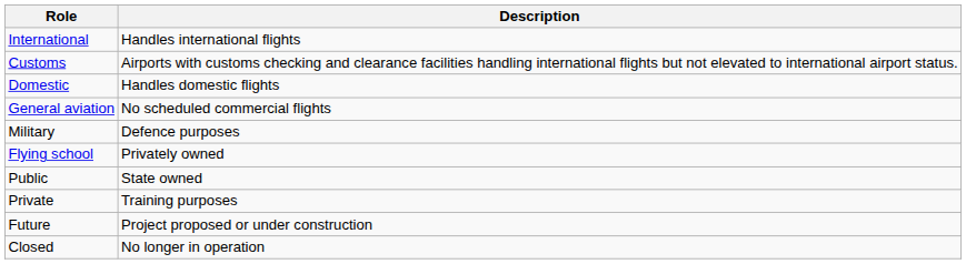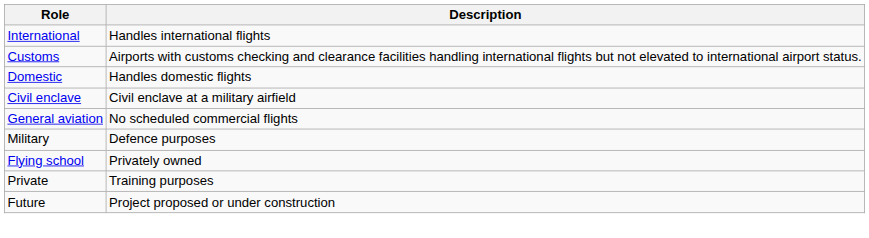+ row: Civil enclave | Civil enclave at a military airfield
- row: Public | State owned
- row: Closed | No longer in operation
